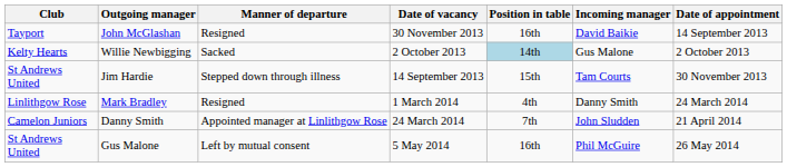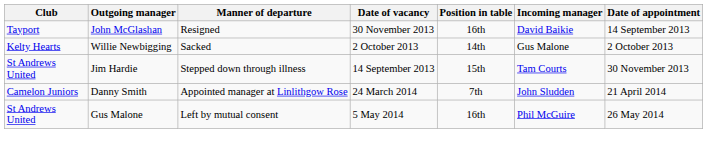Willie Newbigging | Position in table: lightblue background -> no background
- row: Linlithgow Rose | Mark Bradley | Resigned | 1 March 2014 | 4th | Danny Smith | 24 March 2014
